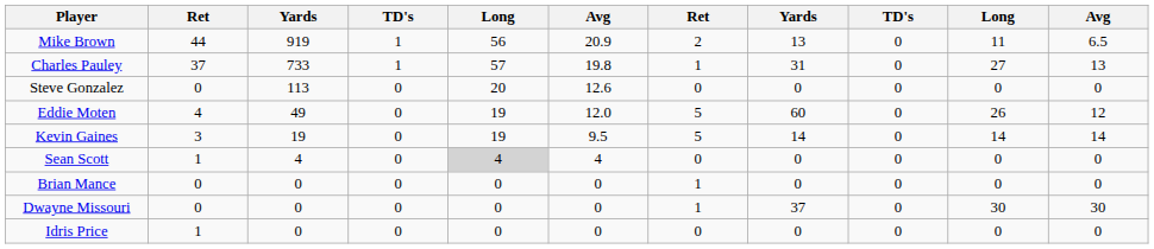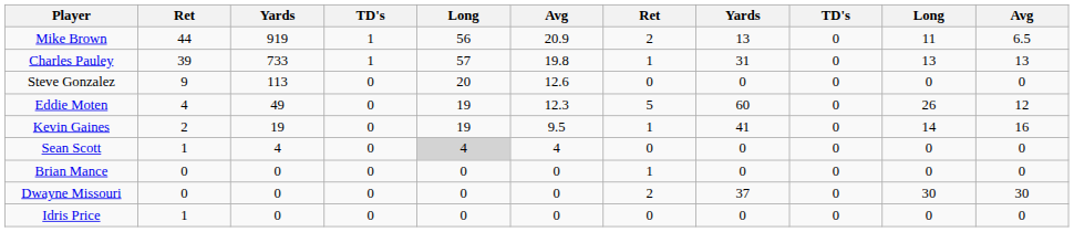Charles Pauley | column 2: 37 -> 39
Charles Pauley | column 10: 27 -> 13
Steve Gonzalez | column 2: 0 -> 9
Eddie Moten | column 6: 12.0 -> 12.3
Kevin Gaines | column 2: 3 -> 2
Kevin Gaines | column 7: 5 -> 1
Kevin Gaines | column 8: 14 -> 41
Kevin Gaines | column 11: 14 -> 16
Dwayne Missouri | column 7: 1 -> 2
